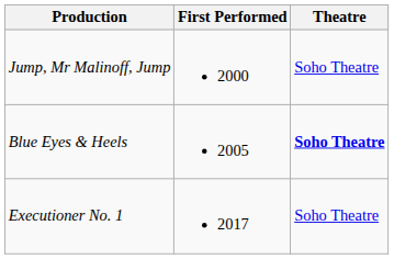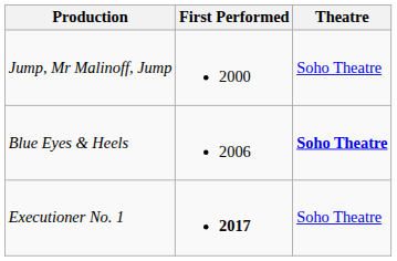Blue Eyes & Heels | First Performed: 2005 -> 2006
Executioner No. 1 | First Performed: normal -> bold
